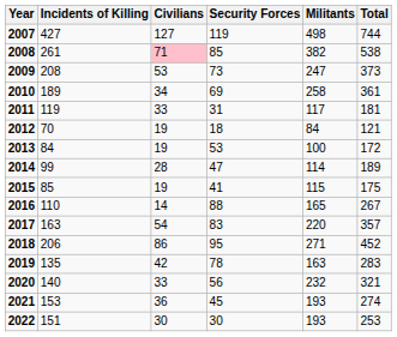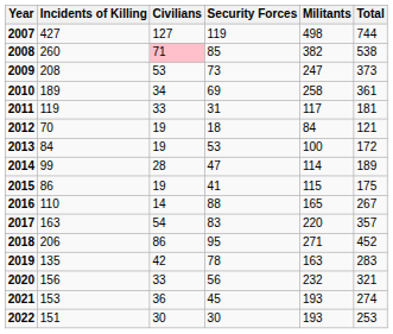2008 | Incidents of Killing: 261 -> 260
2015 | Incidents of Killing: 85 -> 86
2020 | Incidents of Killing: 140 -> 156
